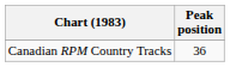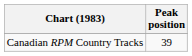Canadian RPM Country Tracks | Peak position: 36 -> 39
